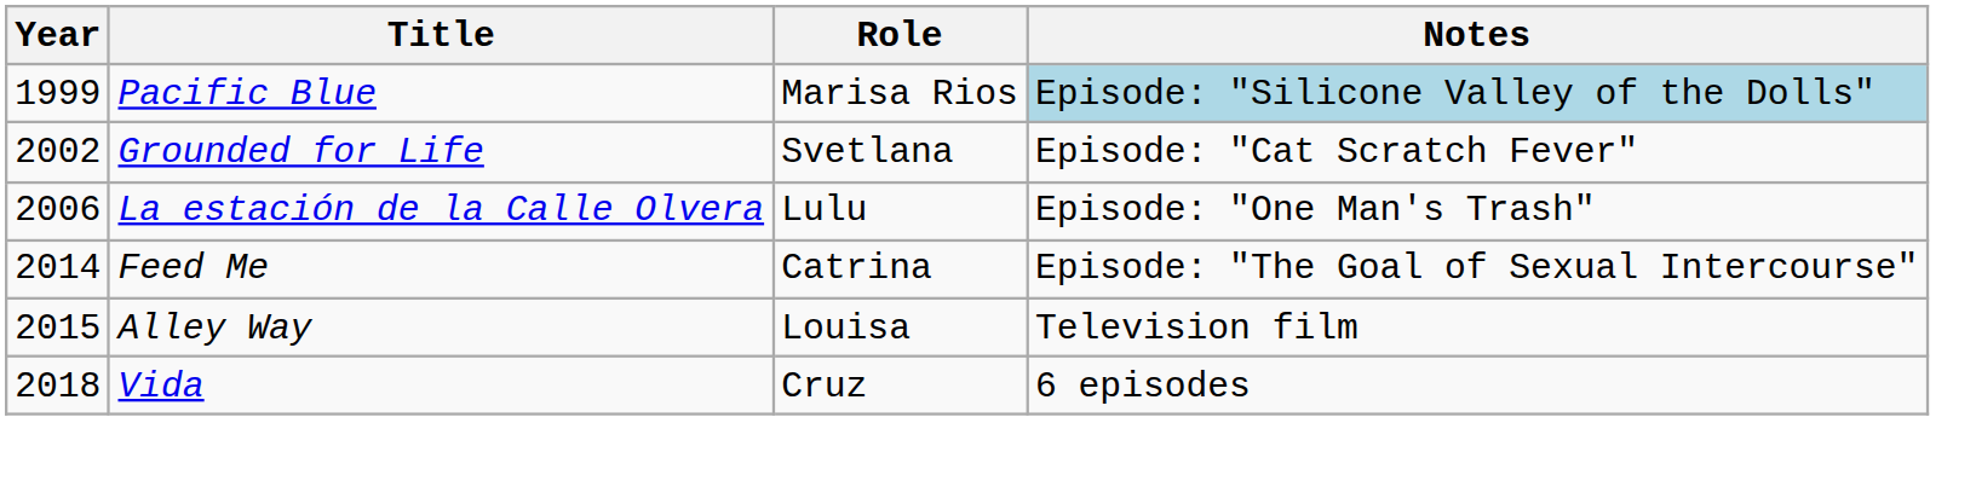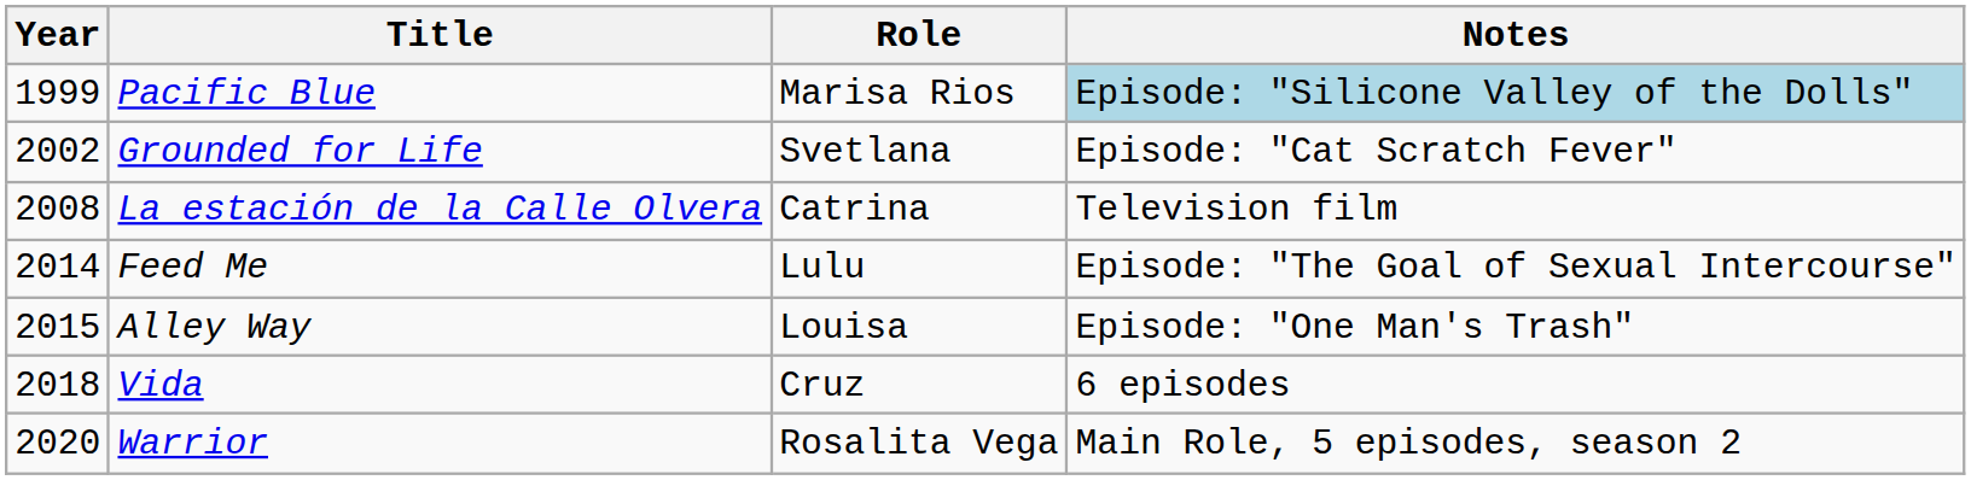La estación de la Calle Olvera | Year: 2006 -> 2008
La estación de la Calle Olvera | Role: Lulu -> Catrina
La estación de la Calle Olvera | Notes: Episode: "One Man's Trash" -> Television film
Feed Me | Role: Catrina -> Lulu
Alley Way | Notes: Television film -> Episode: "One Man's Trash"
+ row: 2020 | Warrior | Rosalita Vega | Main Role, 5 episodes, season 2
